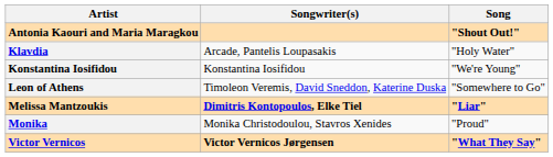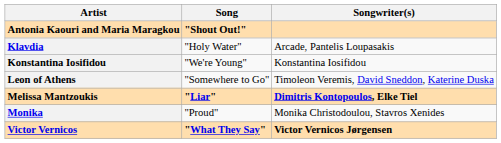columns swapped: Song <-> Songwriter(s)
